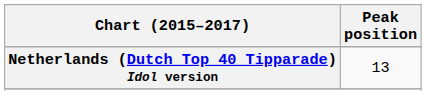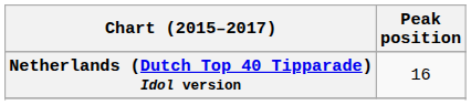Netherlands (Dutch Top 40 Tipparade) Idol version | Peak position: 13 -> 16
